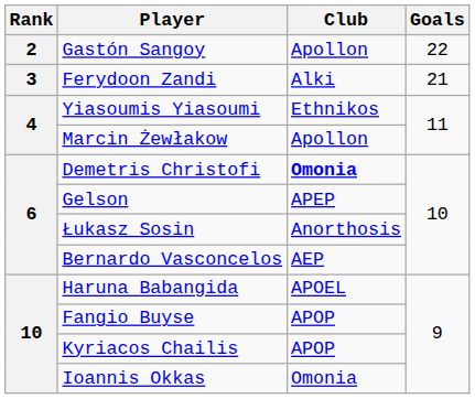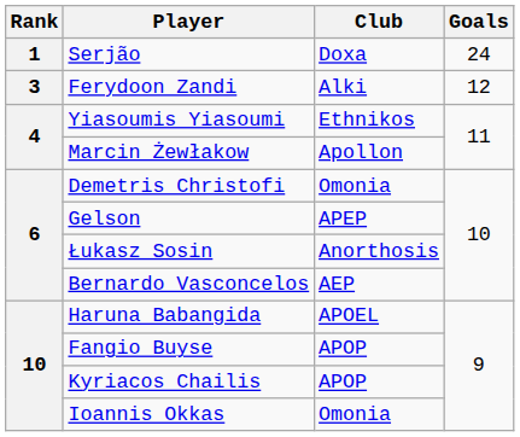+ row: 1 | Serjão | Doxa | 24
- row: 2 | Gastón Sangoy | Apollon | 22
Ferydoon Zandi | Goals: 21 -> 12
Demetris Christofi | Club: bold -> normal
